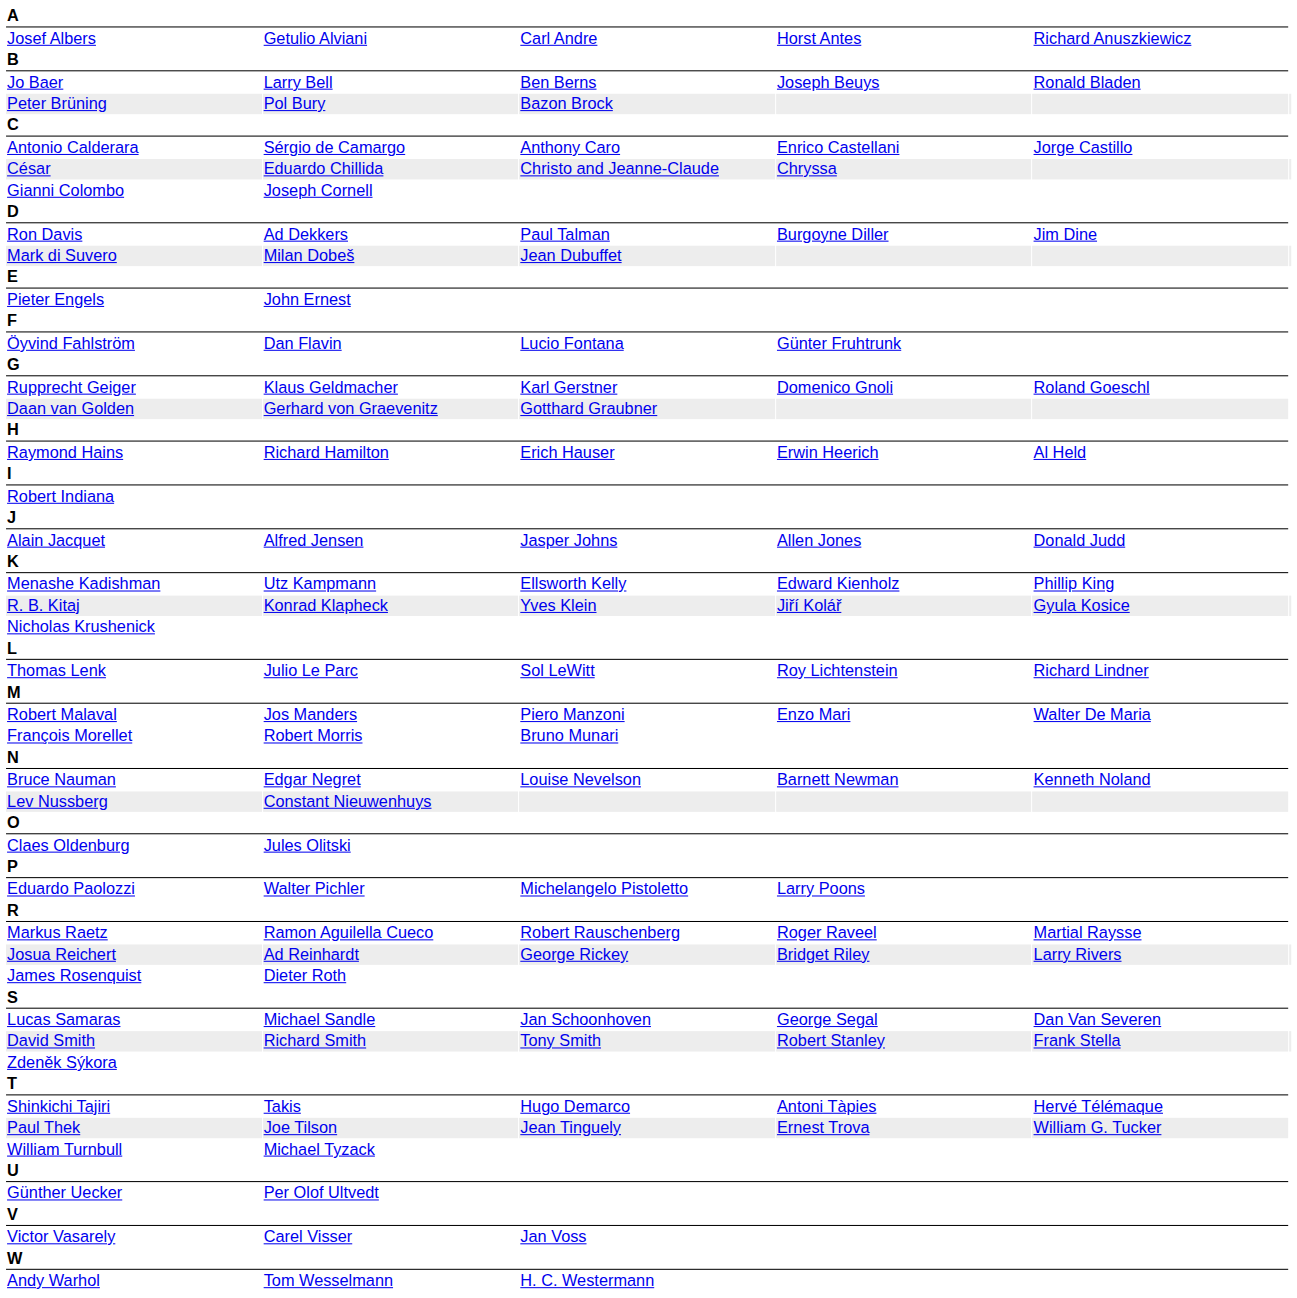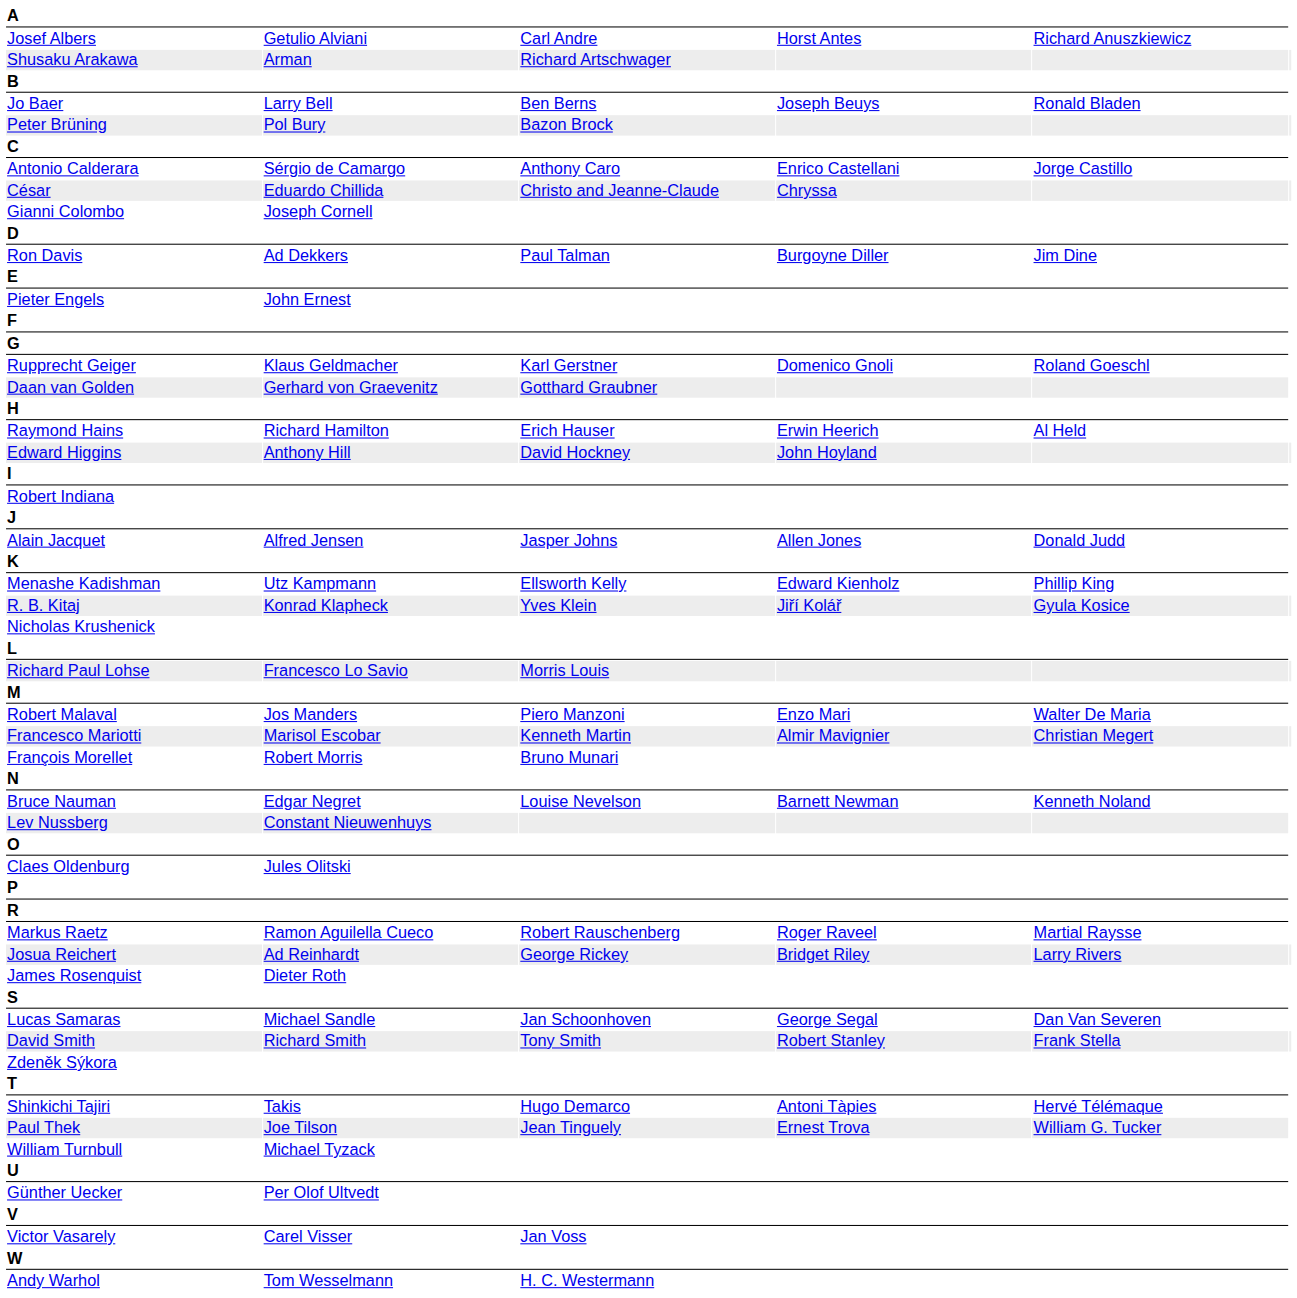+ row: Shusaku Arakawa | Arman | Richard Artschwager
- row: Mark di Suvero | Milan Dobeš | Jean Dubuffet
- row: Öyvind Fahlström | Dan Flavin | Lucio Fontana | Günter Fruhtrunk
+ row: Edward Higgins | Anthony Hill | David Hockney | John Hoyland
- row: Thomas Lenk | Julio Le Parc | Sol LeWitt | Roy Lichtenstein | Richard Lindner
+ row: Richard Paul Lohse | Francesco Lo Savio | Morris Louis
+ row: Francesco Mariotti | Marisol Escobar | Kenneth Martin | Almir Mavignier | Christian Megert
- row: Eduardo Paolozzi | Walter Pichler | Michelangelo Pistoletto | Larry Poons
